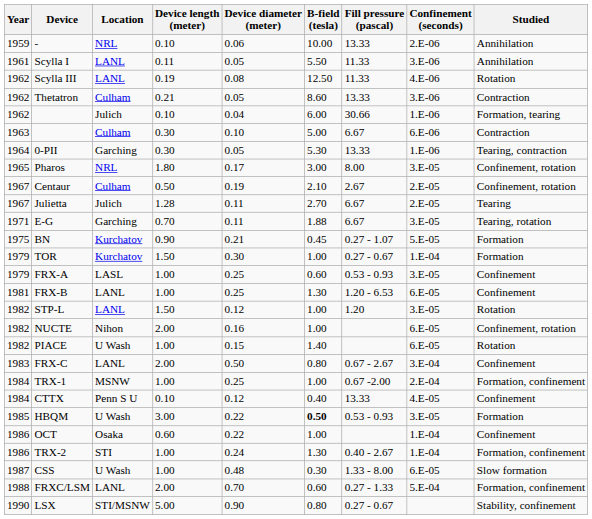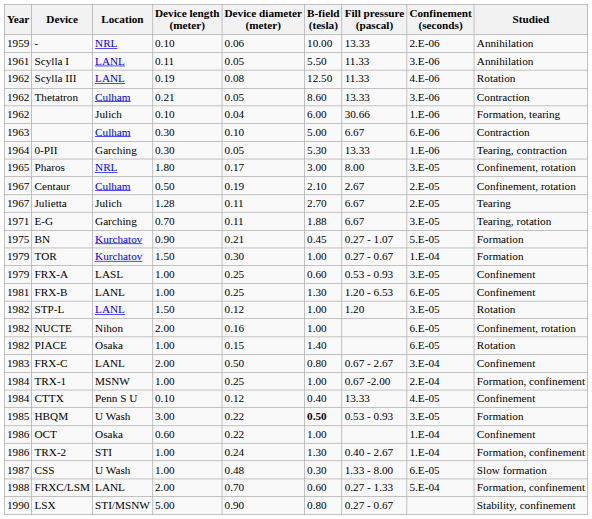PIACE | Location: U Wash -> Osaka
